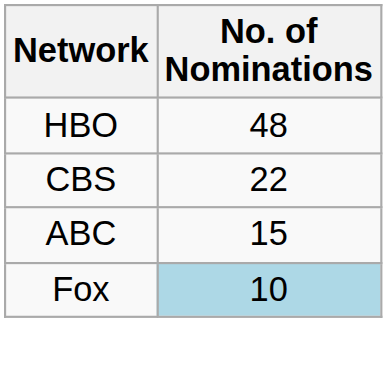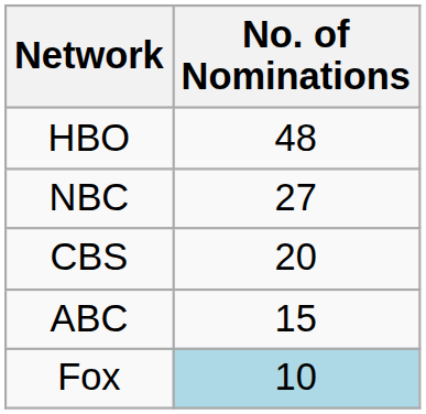+ row: NBC | 27
CBS | No. of Nominations: 22 -> 20
